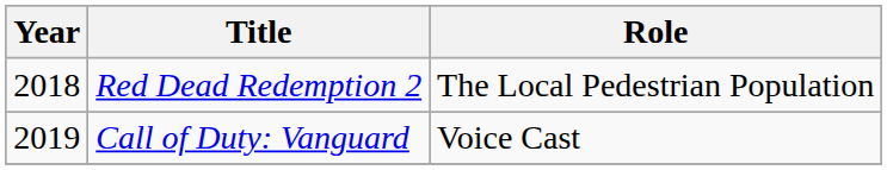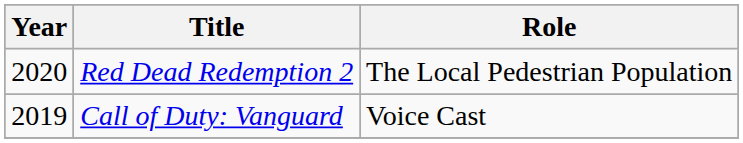Red Dead Redemption 2 | Year: 2018 -> 2020
